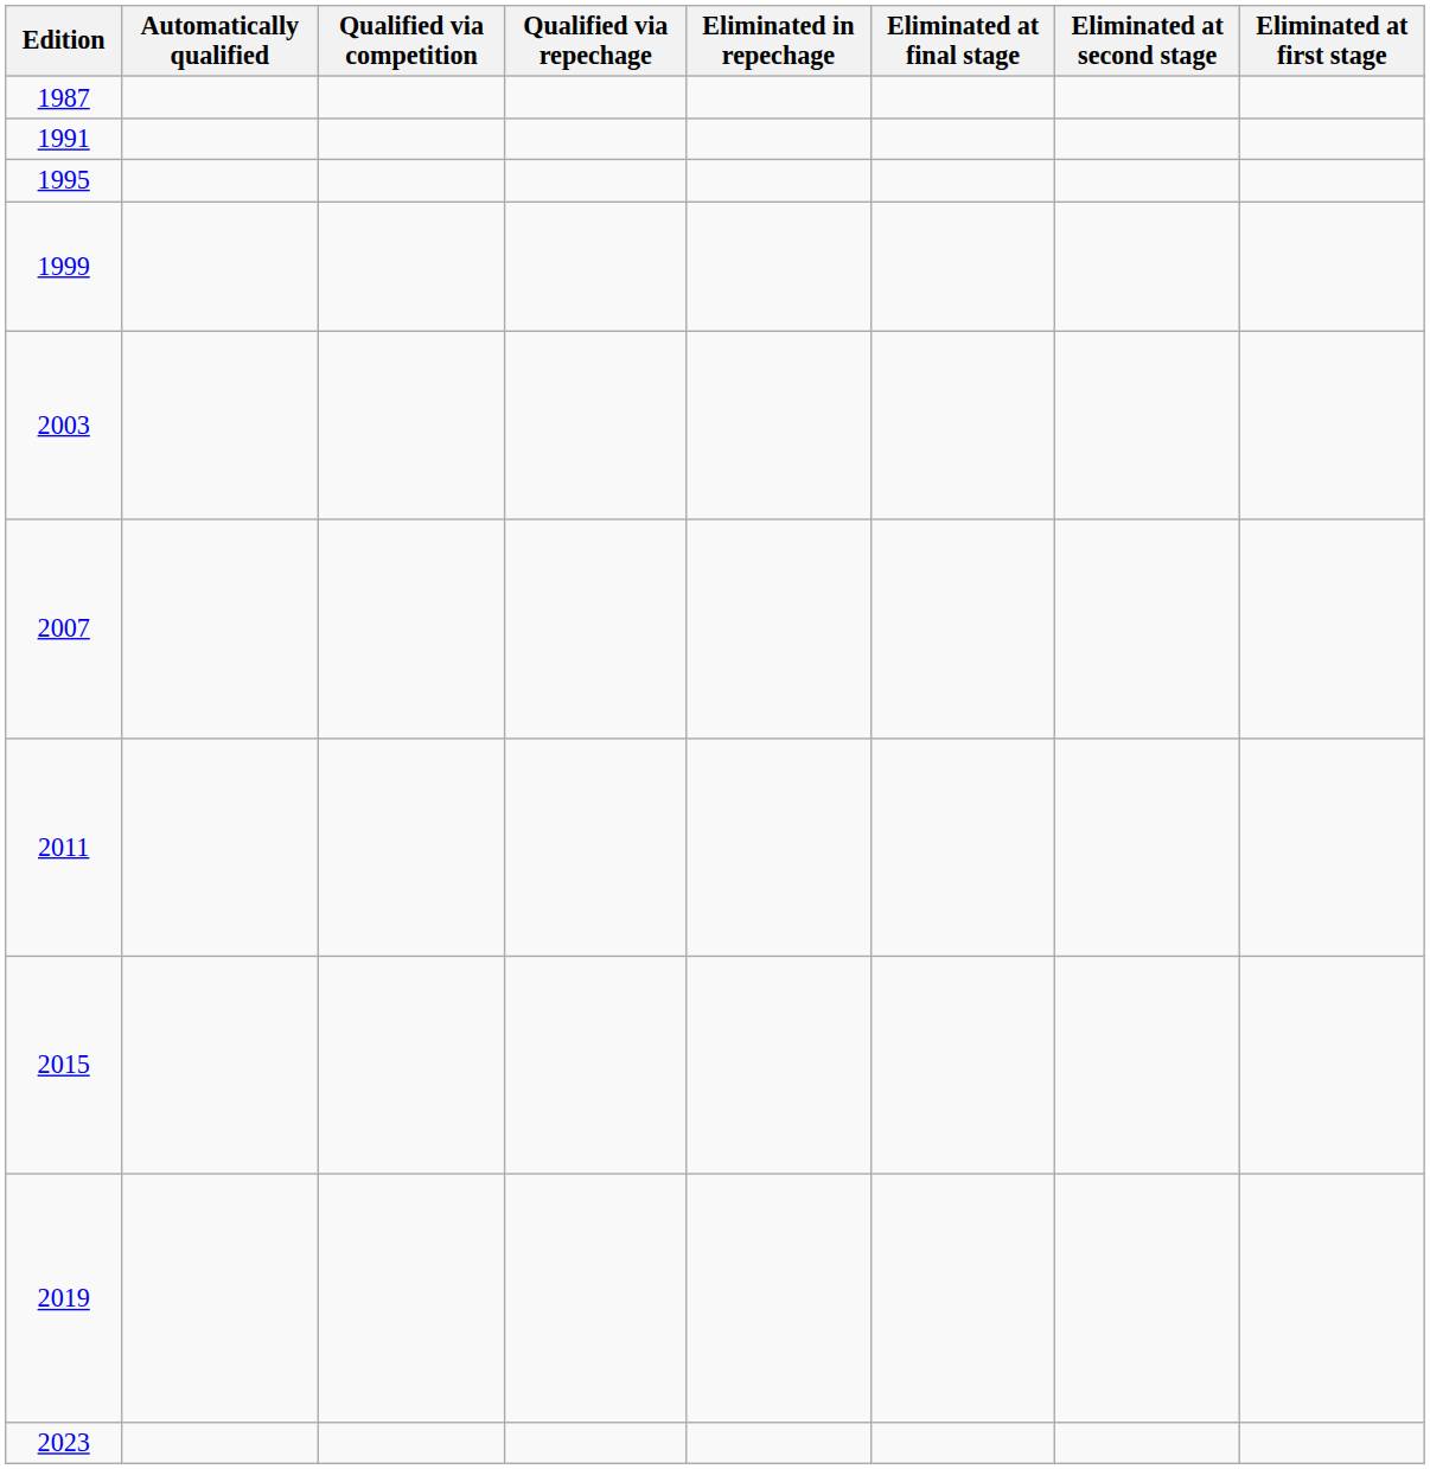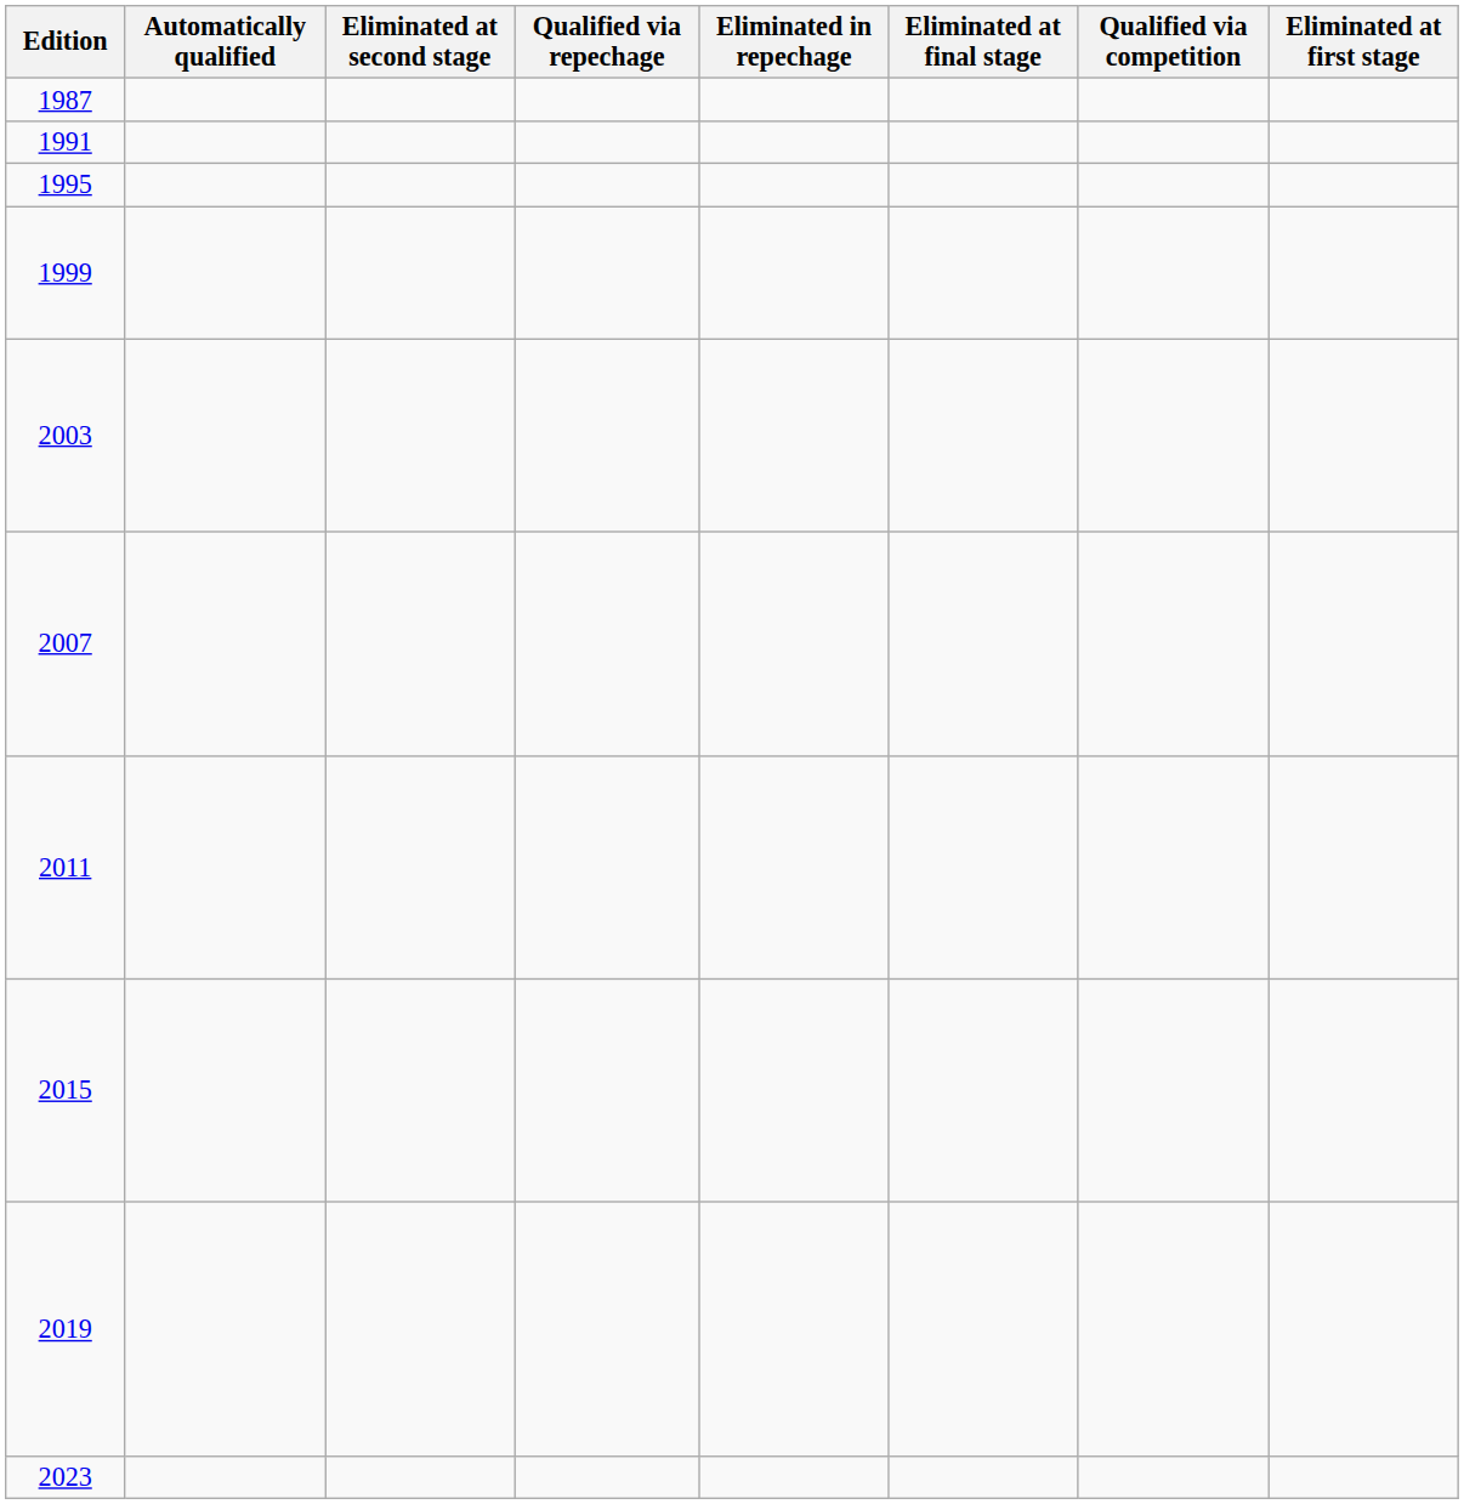columns swapped: Qualified via competition <-> Eliminated at second stage
